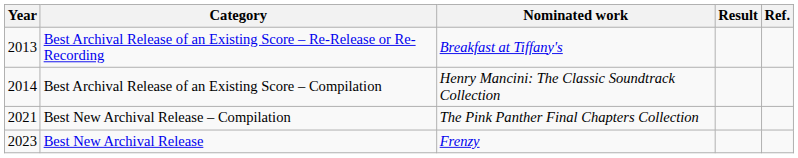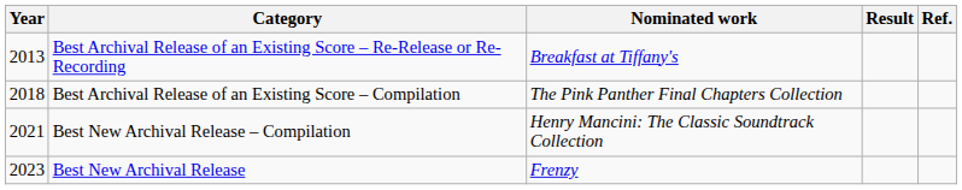Best Archival Release of an Existing Score – Compilation | Year: 2014 -> 2018
Best Archival Release of an Existing Score – Compilation | Nominated work: Henry Mancini: The Classic Soundtrack Collection -> The Pink Panther Final Chapters Collection
Best New Archival Release – Compilation | Nominated work: The Pink Panther Final Chapters Collection -> Henry Mancini: The Classic Soundtrack Collection
